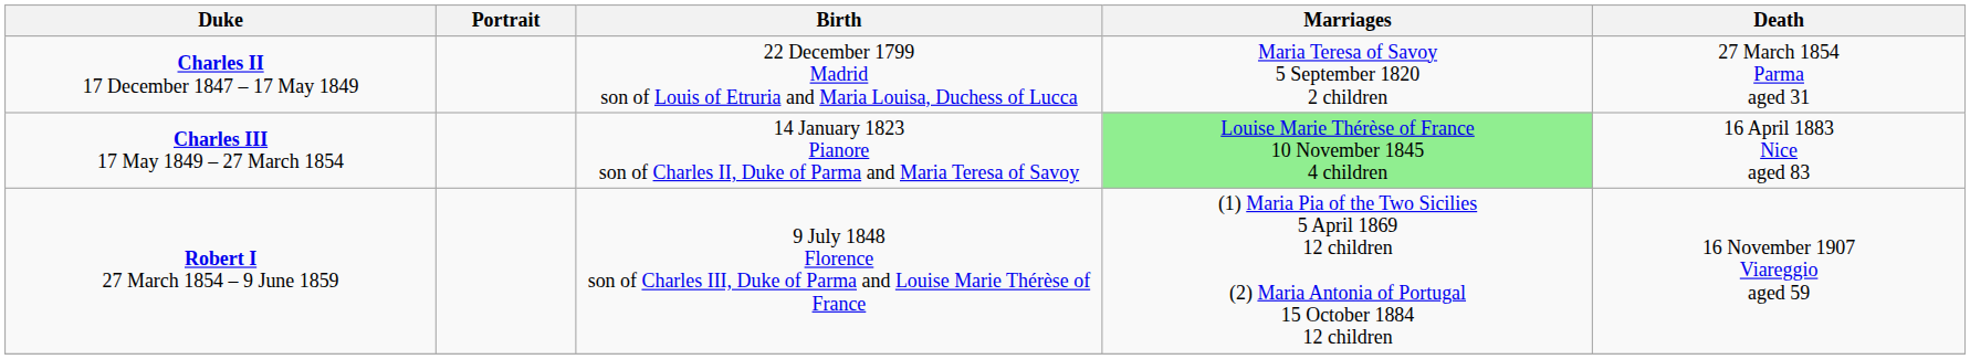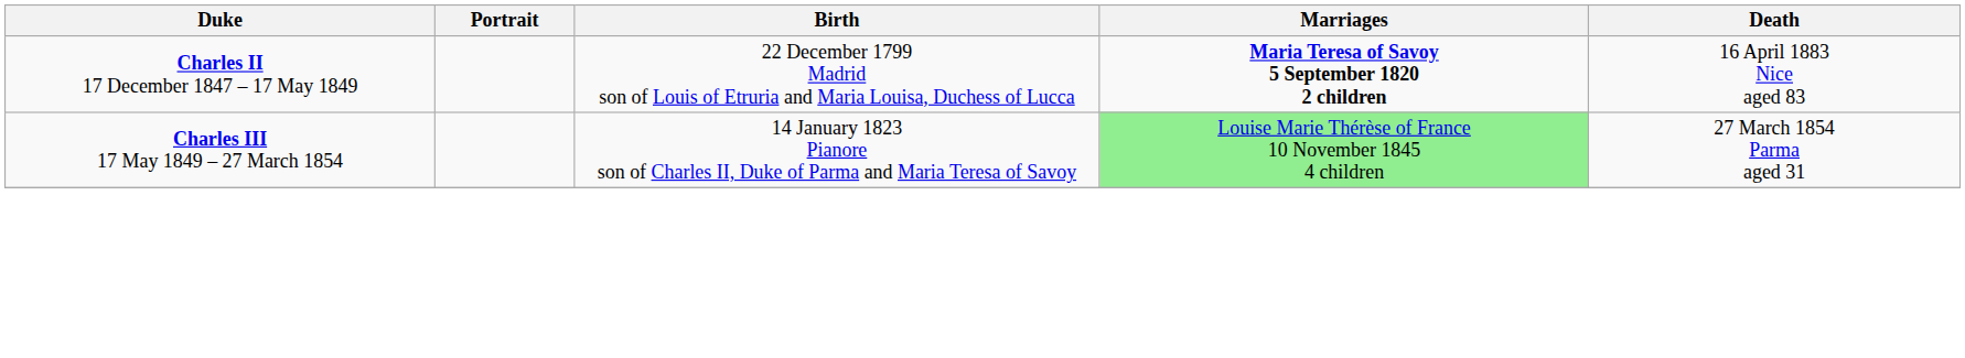Charles II 17 December 1847 – 17 May 1849 | Marriages: normal -> bold
Charles II 17 December 1847 – 17 May 1849 | Death: 27 March 1854 Parma aged 31 -> 16 April 1883 Nice aged 83
Charles III 17 May 1849 – 27 March 1854 | Death: 16 April 1883 Nice aged 83 -> 27 March 1854 Parma aged 31
- row: Robert I 27 March 1854 – 9 June 1859 | 9 July 1848 Florence son of Charles III, Duke of Parma and Louise Marie Thérèse of France | (1) Maria Pia of the Two Sicilies 5 April 1869 12 children (2) Maria Antonia of Portugal 15 October 1884 12 children | 16 November 1907 Viareggio aged 59
